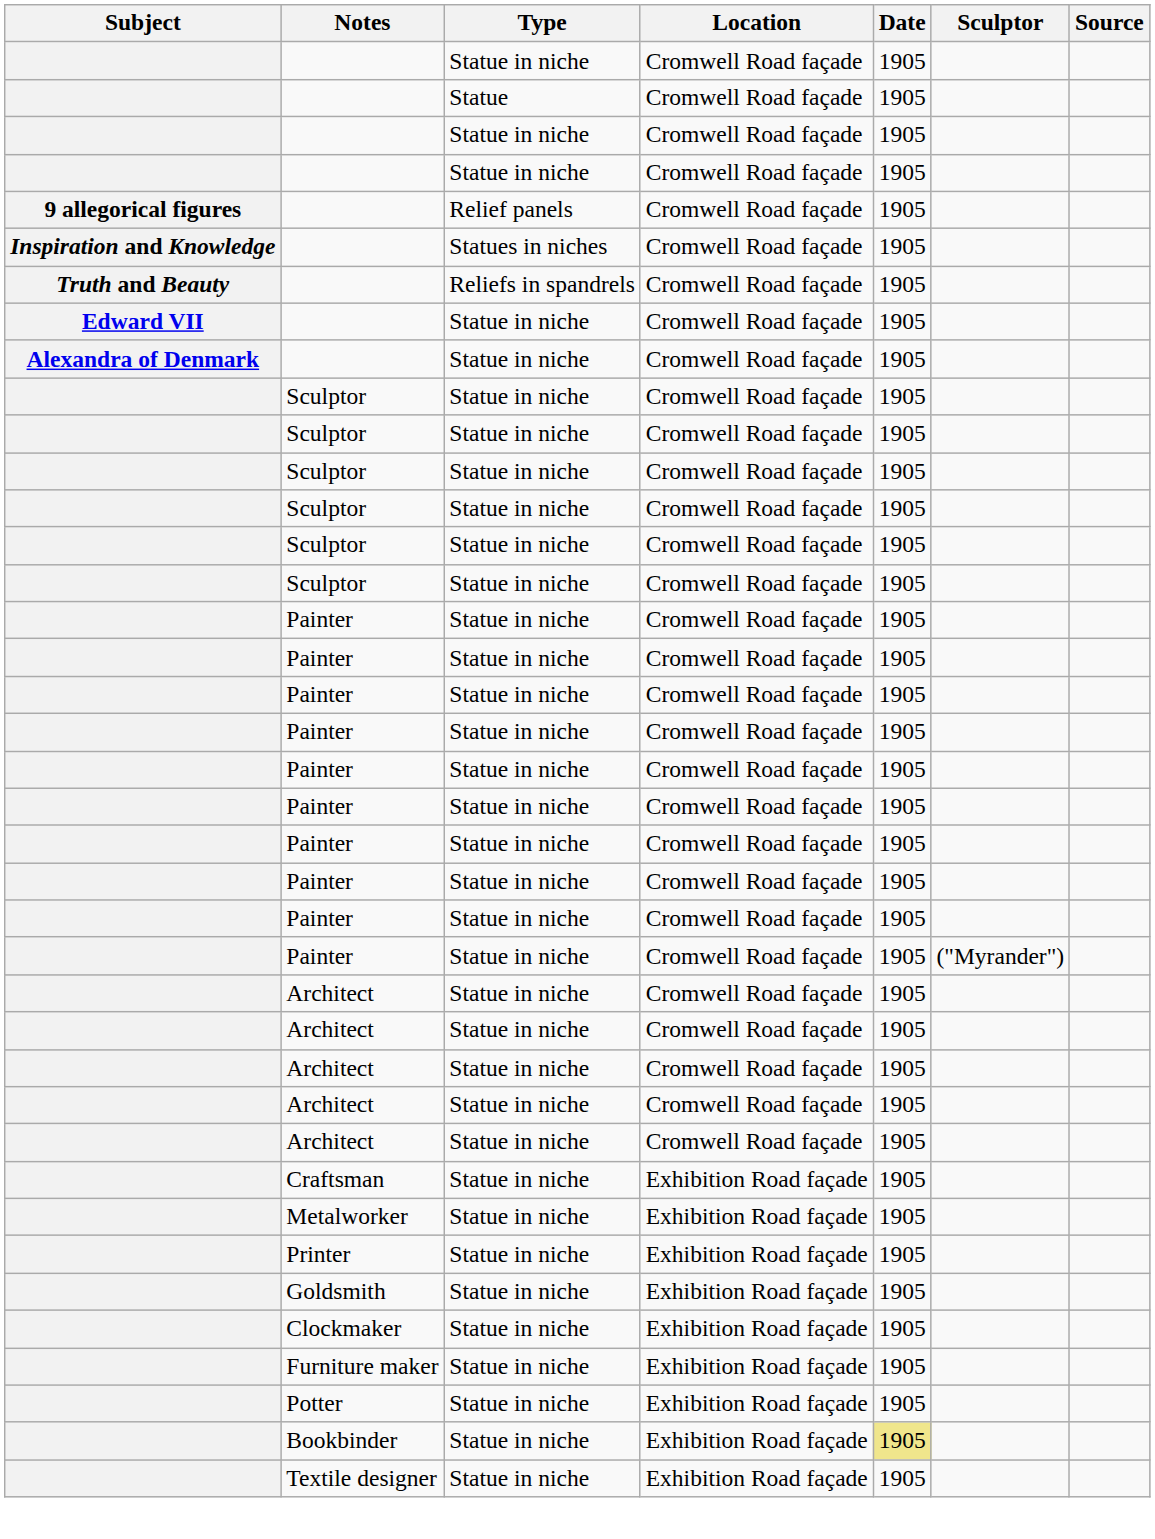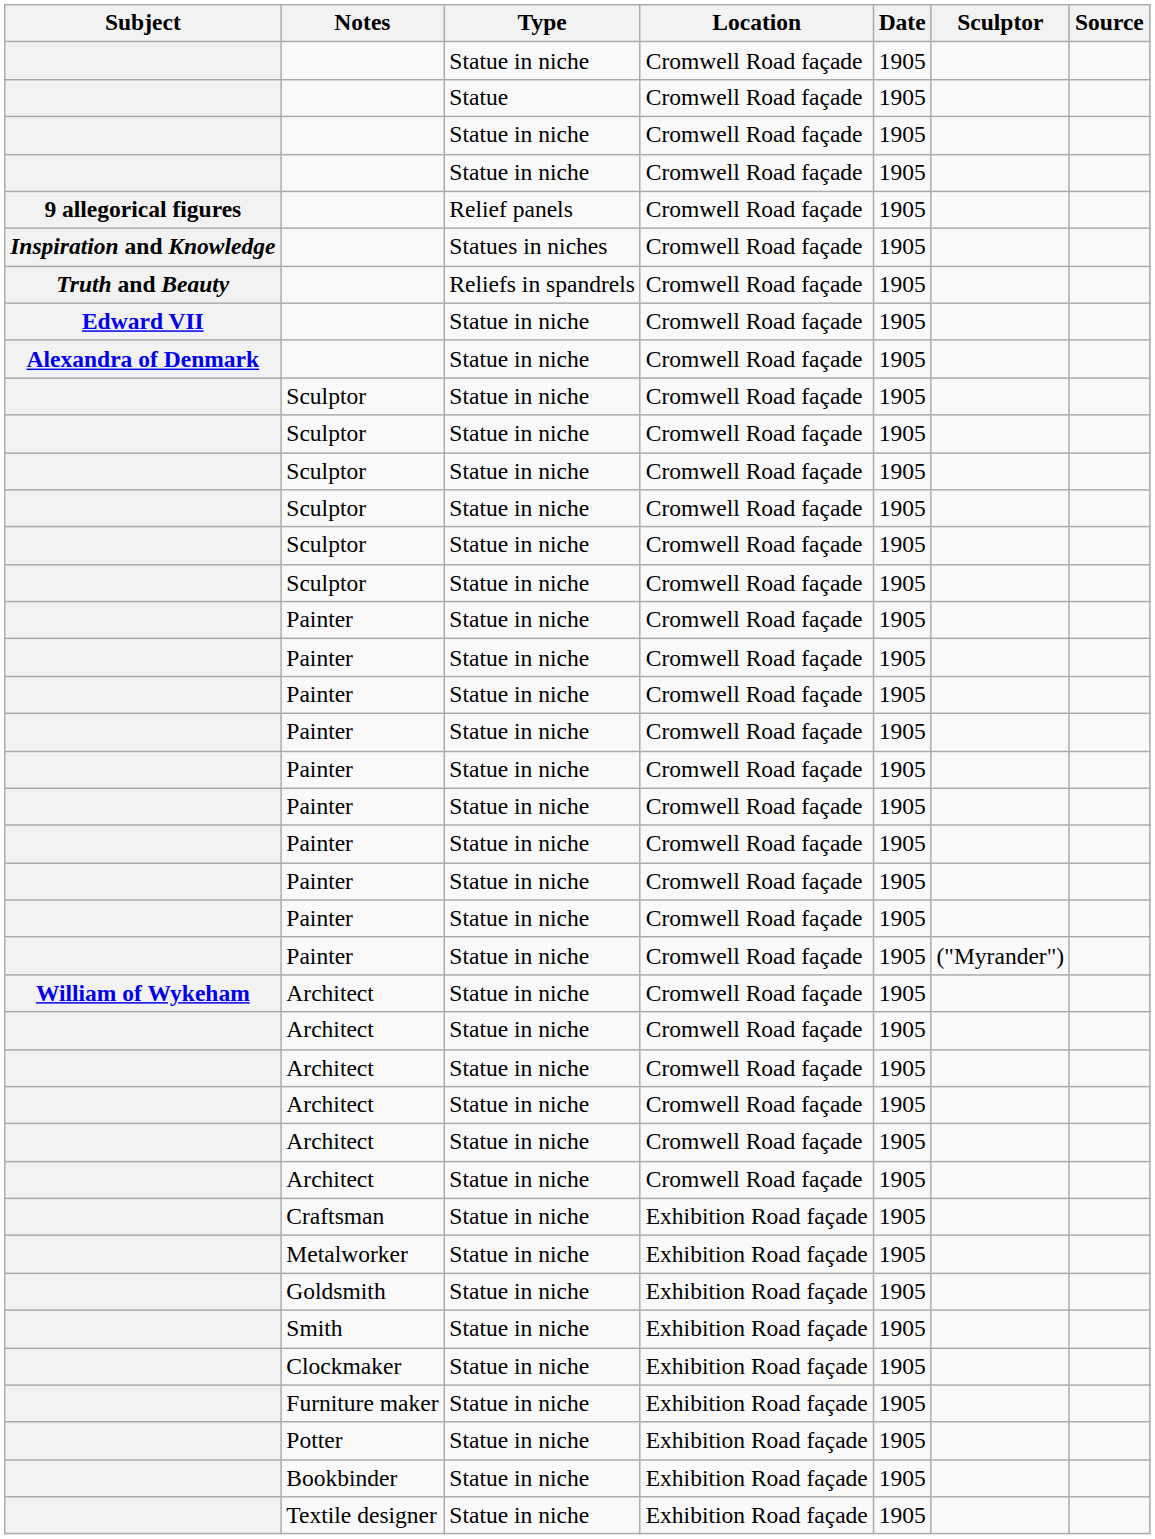+ row: William of Wykeham | Architect | Statue in niche | Cromwell Road façade | 1905
- row: Printer | Statue in niche | Exhibition Road façade | 1905
+ row: Smith | Statue in niche | Exhibition Road façade | 1905
Bookbinder | Date: khaki background -> no background
